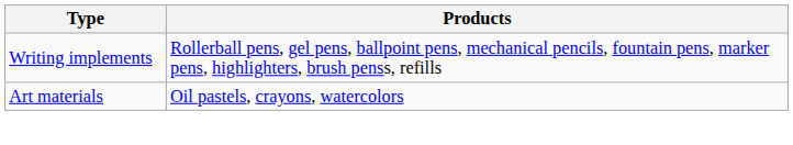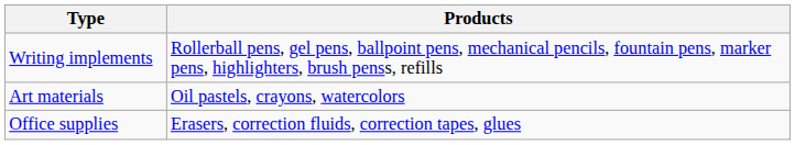+ row: Office supplies | Erasers, correction fluids, correction tapes, glues
